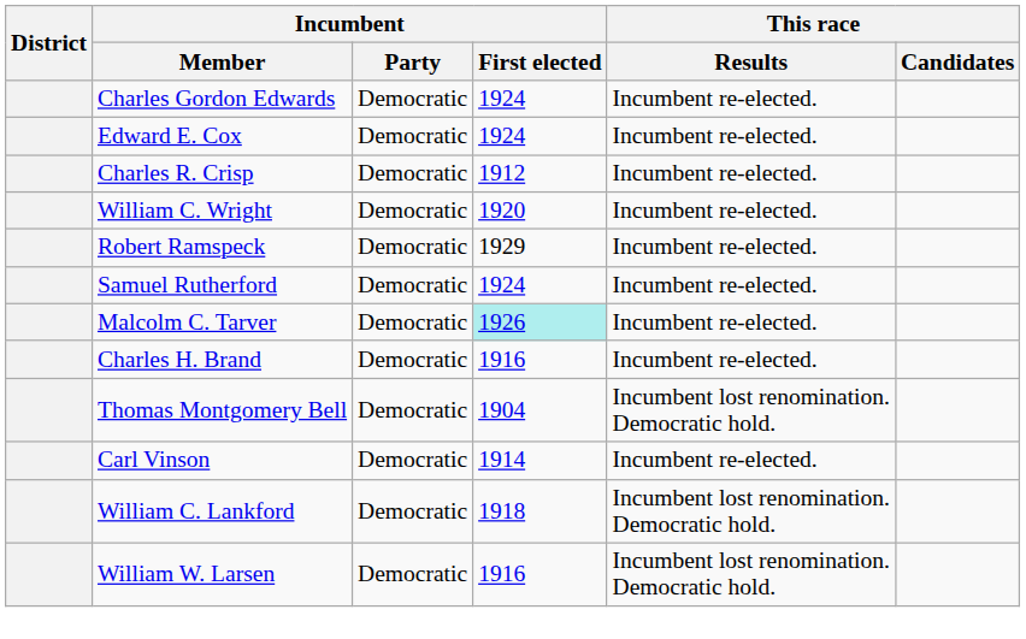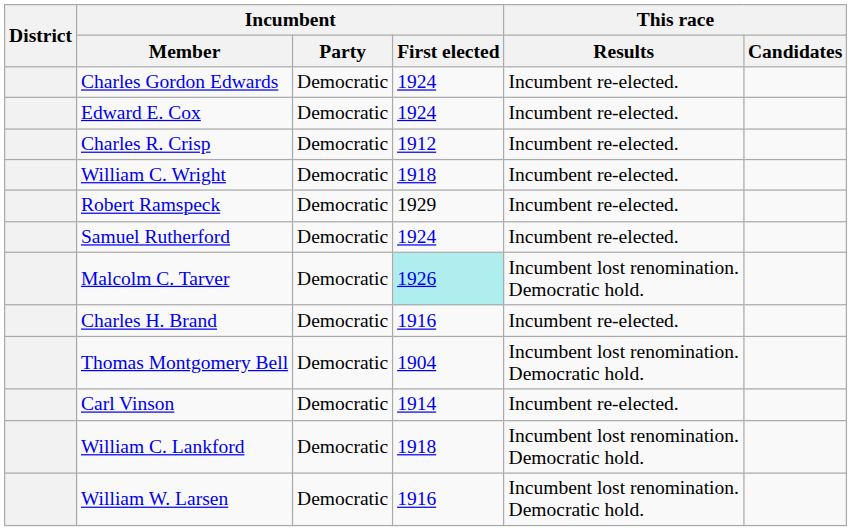William C. Wright | Incumbent / First elected: 1920 -> 1918
Malcolm C. Tarver | This race / Results: Incumbent re-elected. -> Incumbent lost renomination. Democratic hold.
